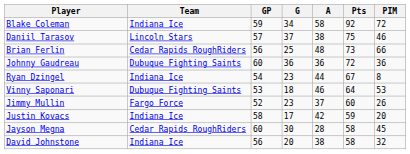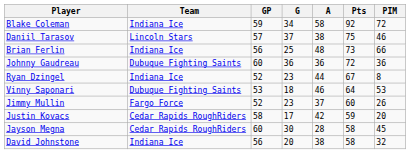Brian Ferlin | Team: Cedar Rapids RoughRiders -> Indiana Ice
Ryan Dzingel | GP: 54 -> 52
Justin Kovacs | Team: Indiana Ice -> Cedar Rapids RoughRiders
